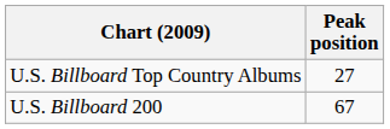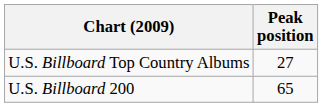U.S. Billboard 200 | Peak position: 67 -> 65
